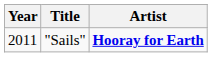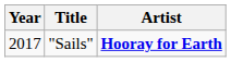"Sails" | Year: 2011 -> 2017
